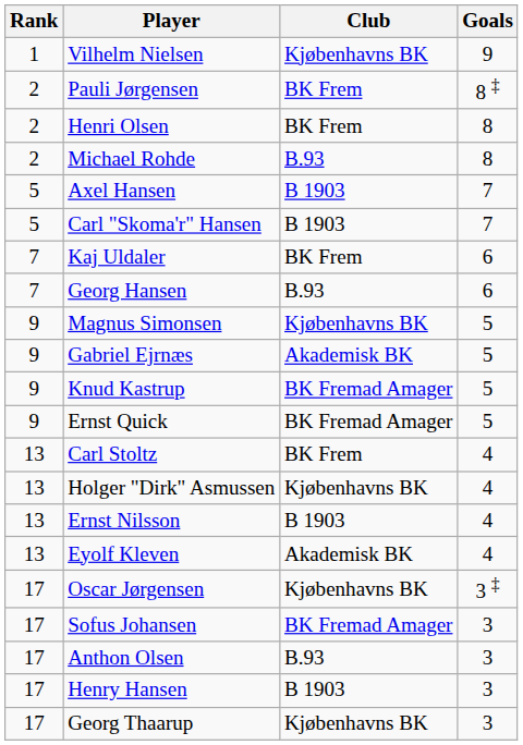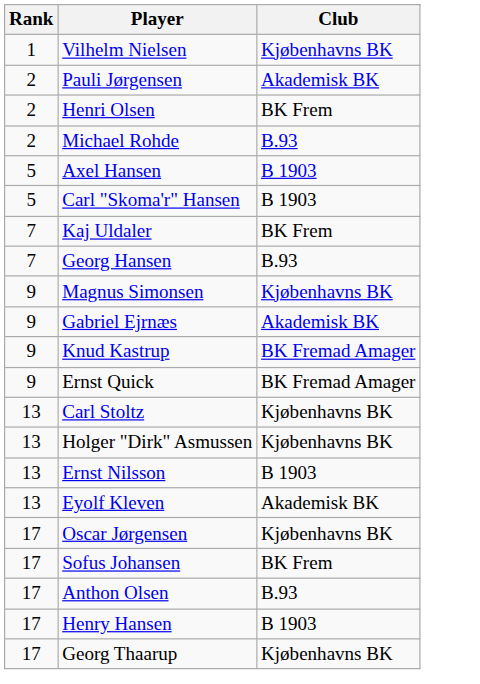- column: Goals | 9 | 8 ‡ | 8 | 8 | 7 | 7 | 6 | 6 | 5 | 5 | 5 | 5 | 4 | 4 | 4 | 4 | 3 ‡ | 3 | 3 | 3 | 3
Pauli Jørgensen | Club: BK Frem -> Akademisk BK
Carl Stoltz | Club: BK Frem -> Kjøbenhavns BK
Sofus Johansen | Club: BK Fremad Amager -> BK Frem
